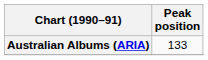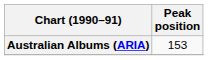Australian Albums (ARIA) | Peak position: 133 -> 153
